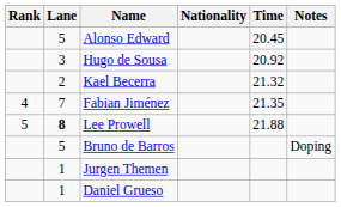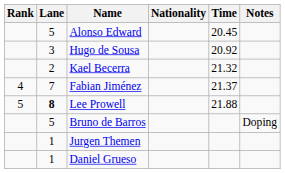Fabian Jiménez | Time: 21.35 -> 21.37
